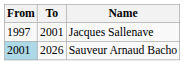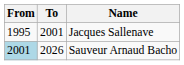Jacques Sallenave | From: 1997 -> 1995
